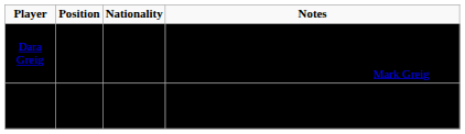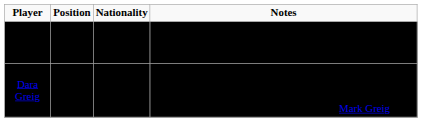rows swapped: Teagan Grant <-> Dara Greig
